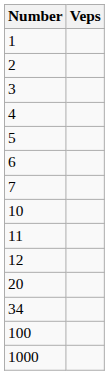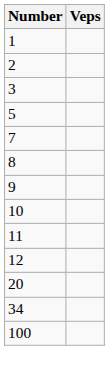- row: 4
- row: 6
+ row: 8
+ row: 9
- row: 1000
